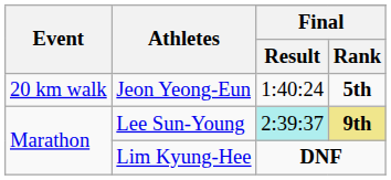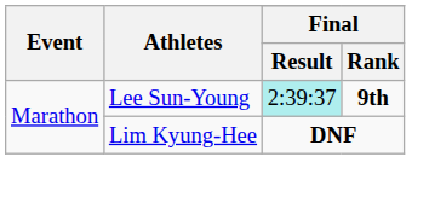- row: 20 km walk | Jeon Yeong-Eun | 1:40:24 | 5th
Lee Sun-Young | Final / Rank: khaki background -> no background
